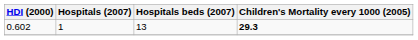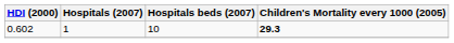0.602 | Hospitals beds (2007): 13 -> 10
